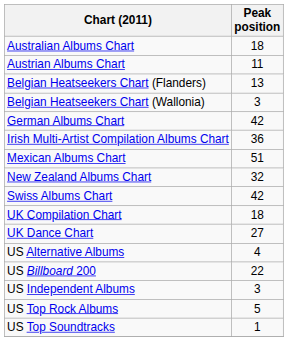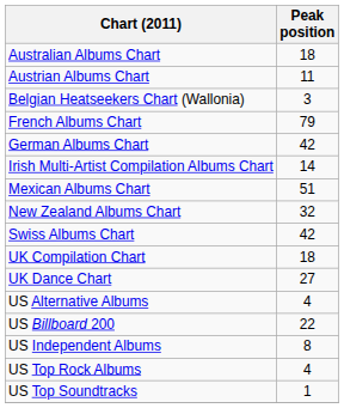- row: Belgian Heatseekers Chart (Flanders) | 13
+ row: French Albums Chart | 79
Irish Multi-Artist Compilation Albums Chart | Peak position: 36 -> 14
US Independent Albums | Peak position: 3 -> 8
US Top Rock Albums | Peak position: 5 -> 4
